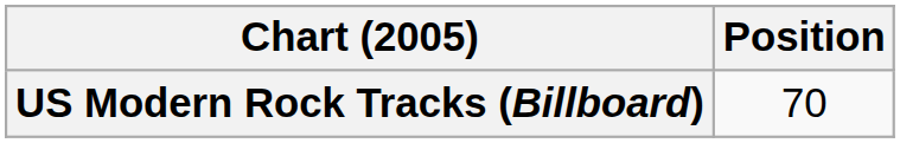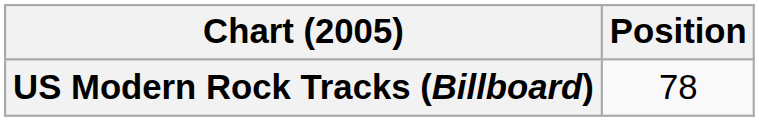US Modern Rock Tracks (Billboard) | Position: 70 -> 78
